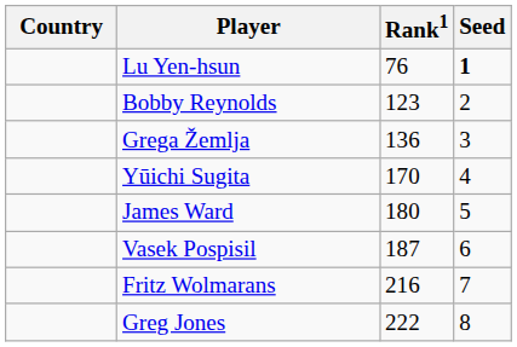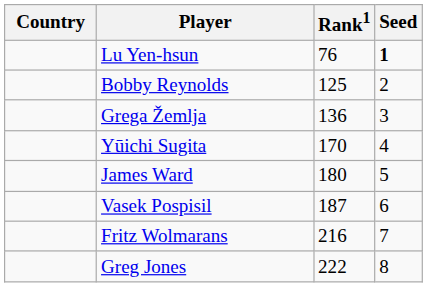Bobby Reynolds | Rank1: 123 -> 125
